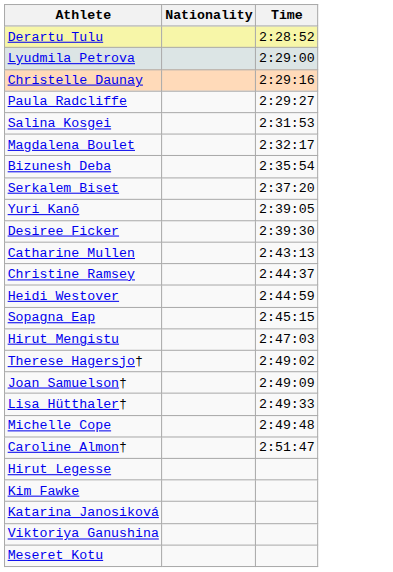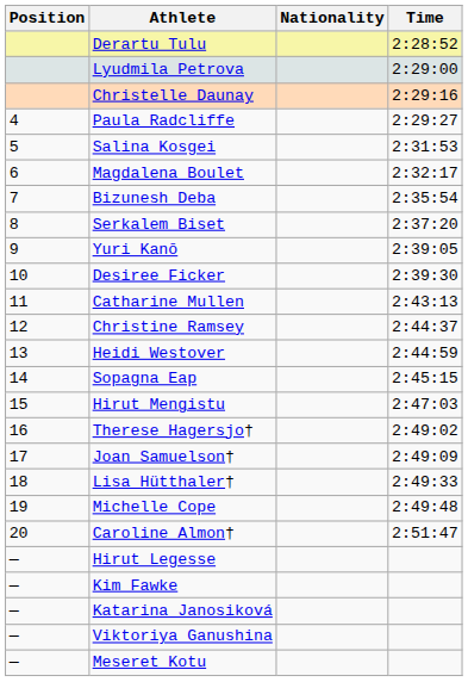+ column: Position | 4 | 5 | 6 | 7 | 8 | 9 | 10 | 11 | 12 | 13 | 14 | 15 | 16 | 17 | 18 | 19 | 20 | — | — | — | — | —
